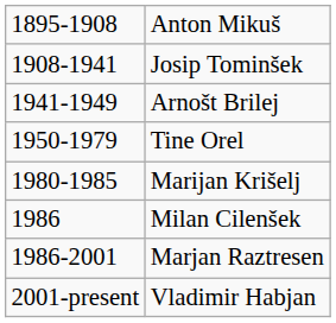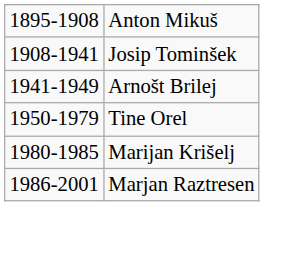- row: 1986 | Milan Cilenšek
- row: 2001-present | Vladimir Habjan
